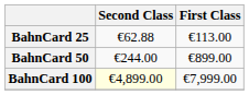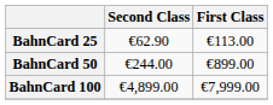BahnCard 25 | Second Class: €62.88 -> €62.90
BahnCard 100 | Second Class: lightyellow background -> no background
